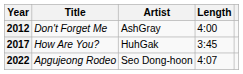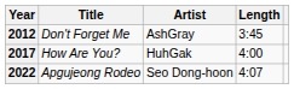2012 | Length: 4:00 -> 3:45
2017 | Length: 3:45 -> 4:00
